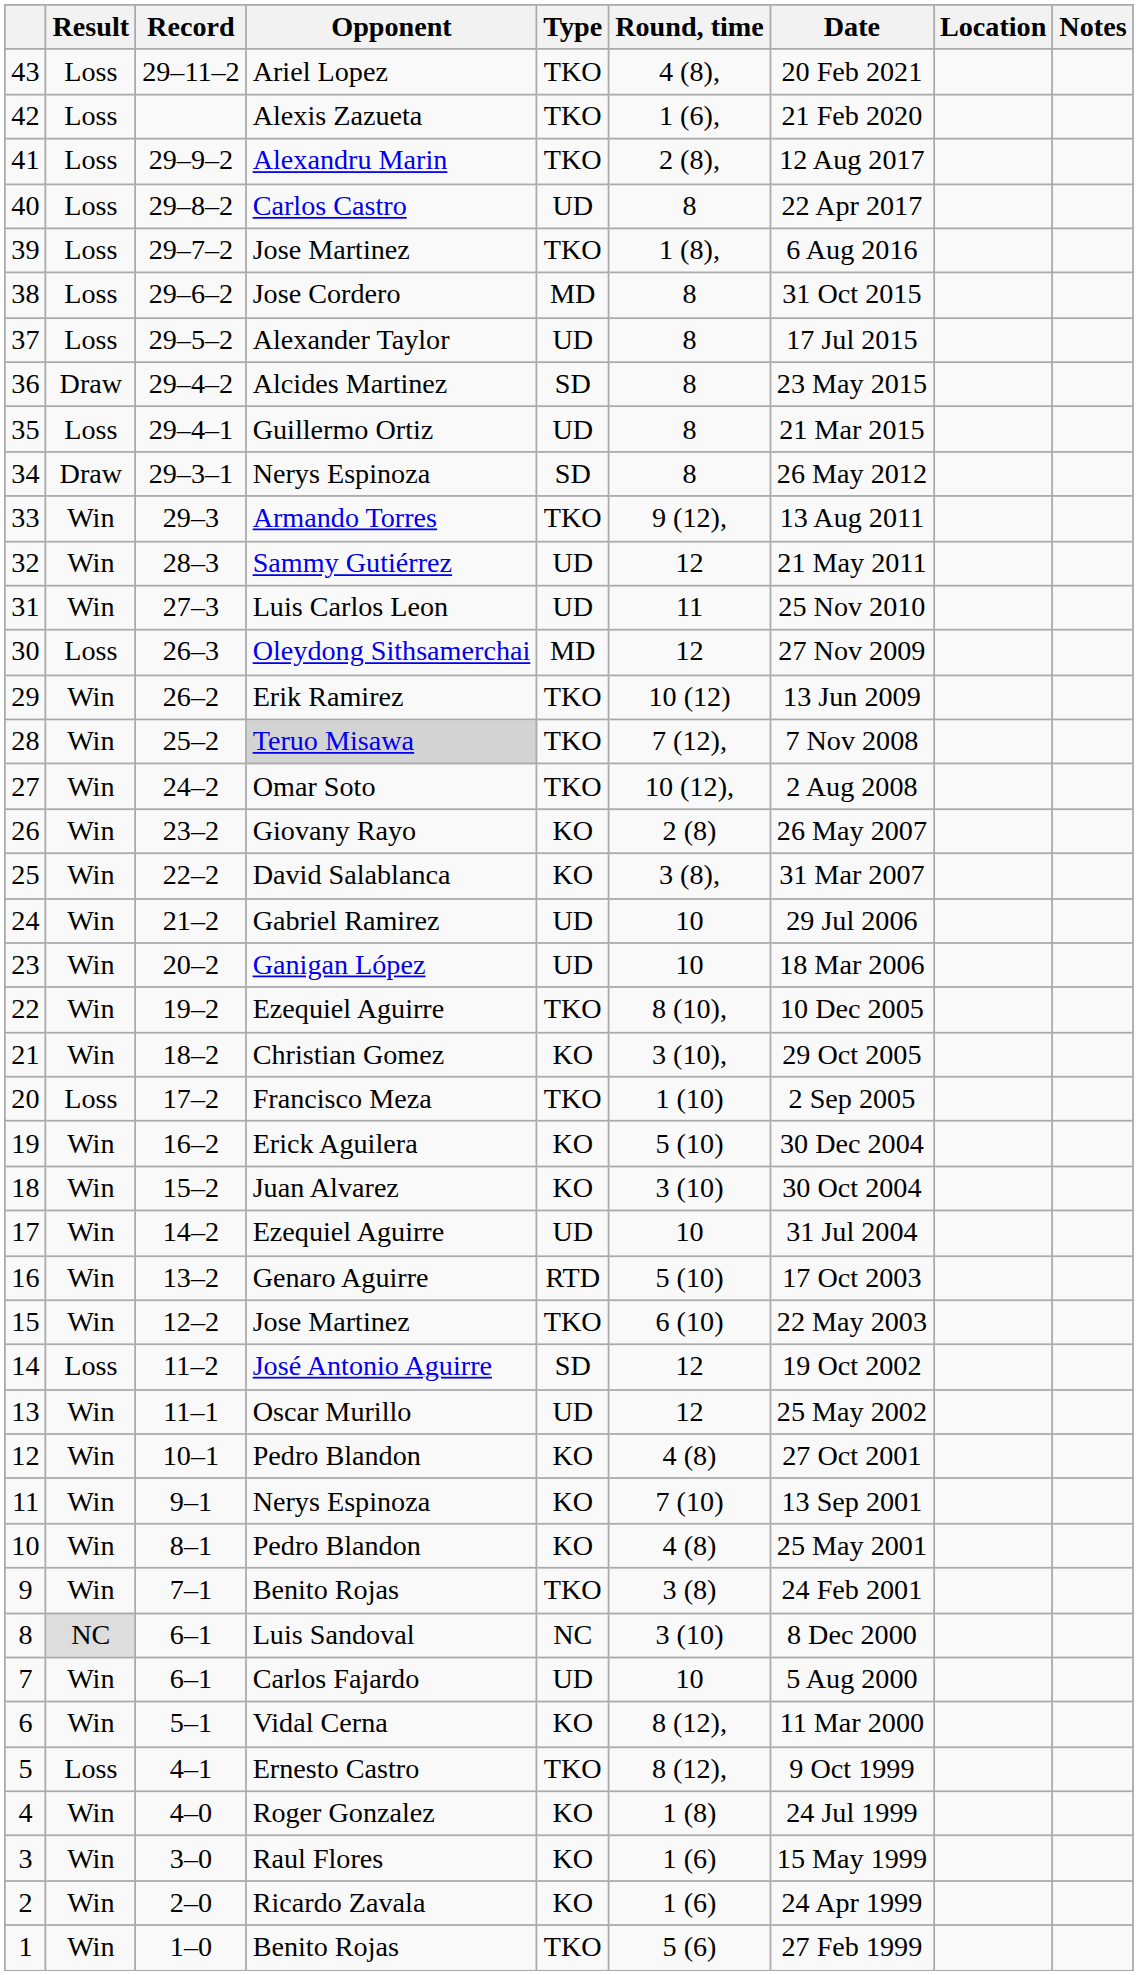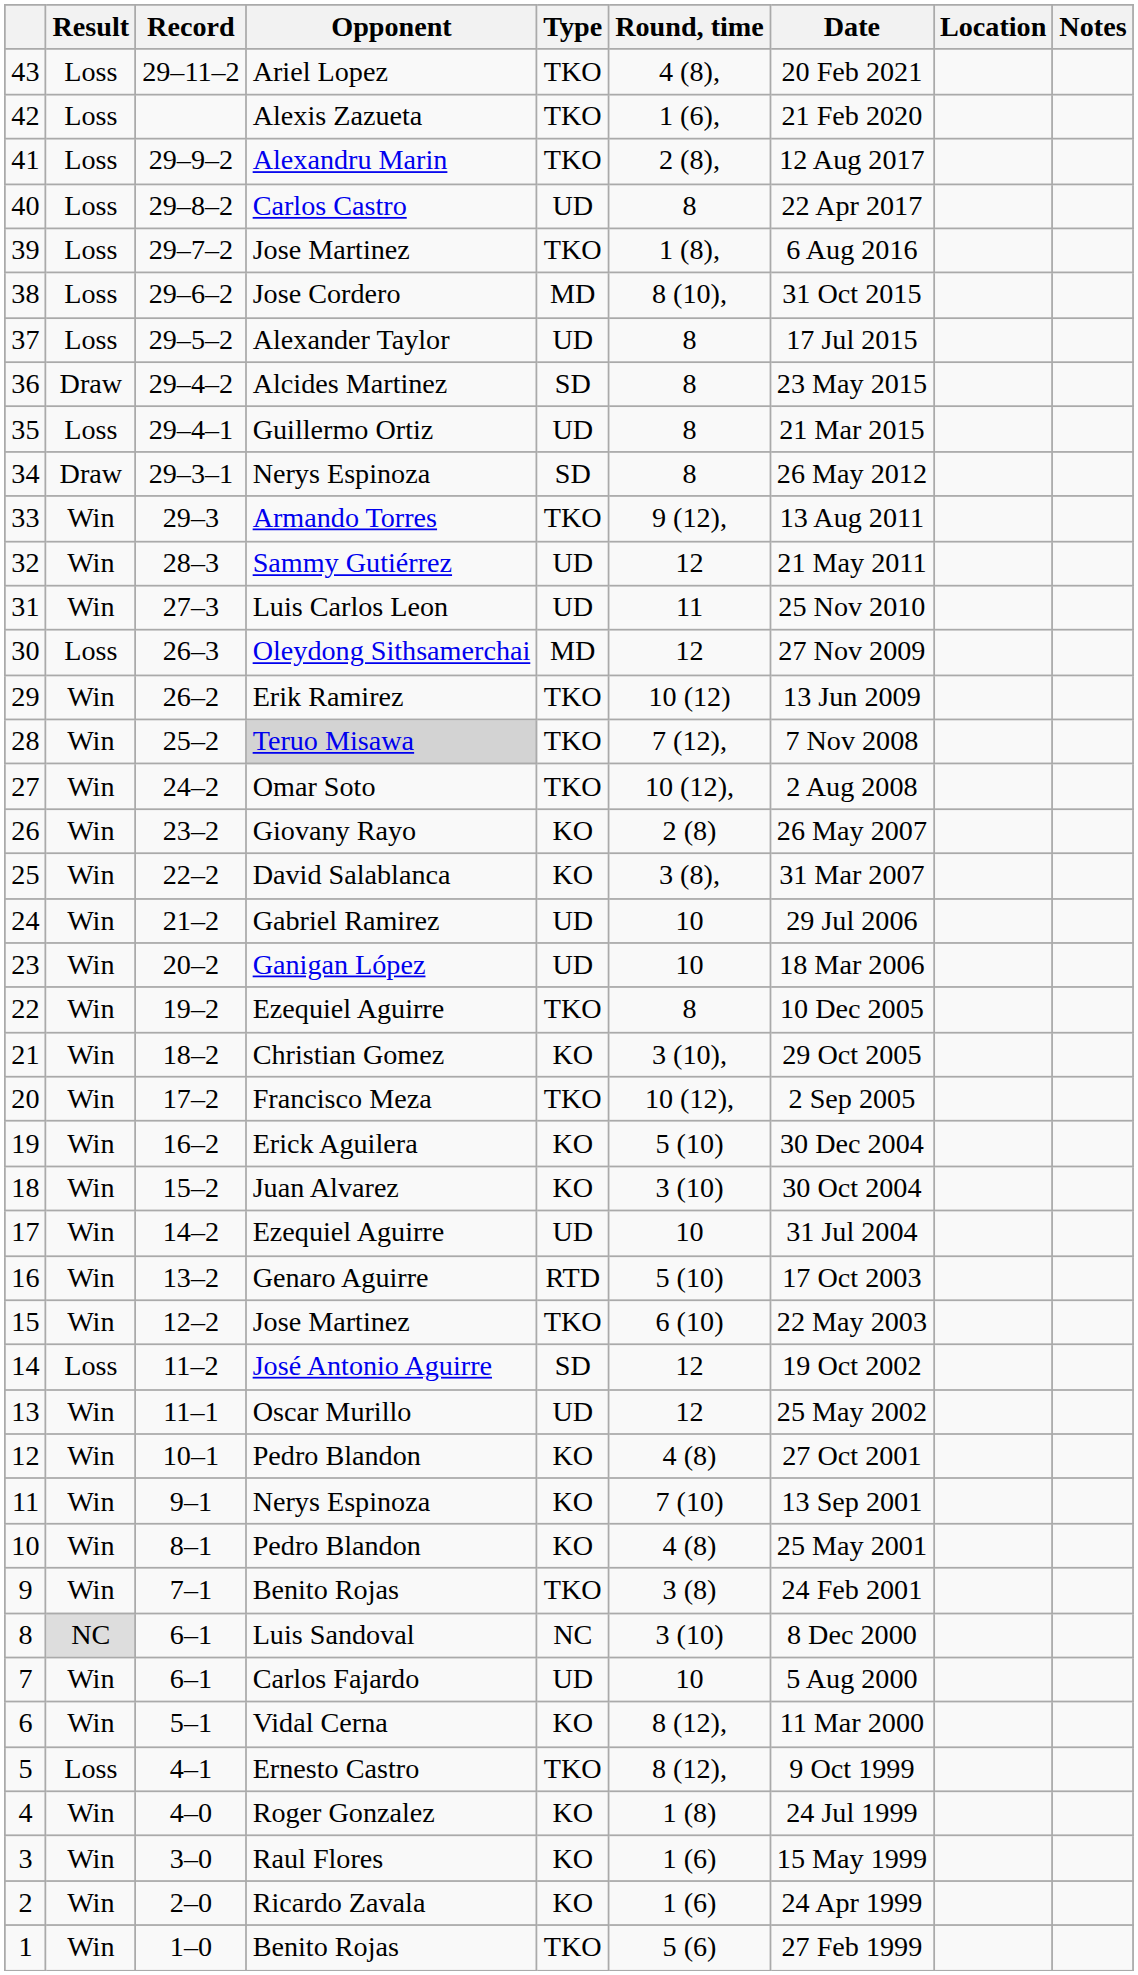38 | Round, time: 8 -> 8 (10),
22 | Round, time: 8 (10), -> 8
20 | Result: Loss -> Win
20 | Round, time: 1 (10) -> 10 (12),
